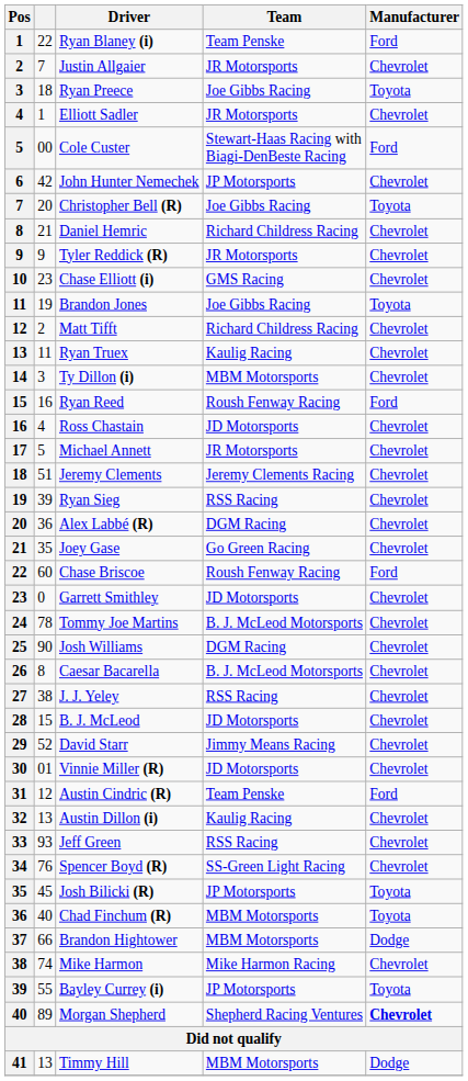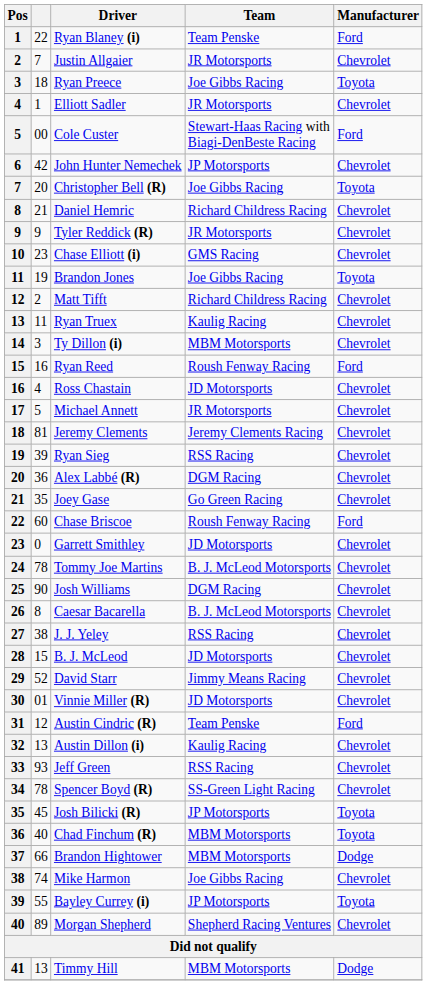Jeremy Clements | column 2: 51 -> 81
Spencer Boyd (R) | column 2: 76 -> 78
Mike Harmon | Team: Mike Harmon Racing -> Joe Gibbs Racing
Morgan Shepherd | Manufacturer: bold -> normal
